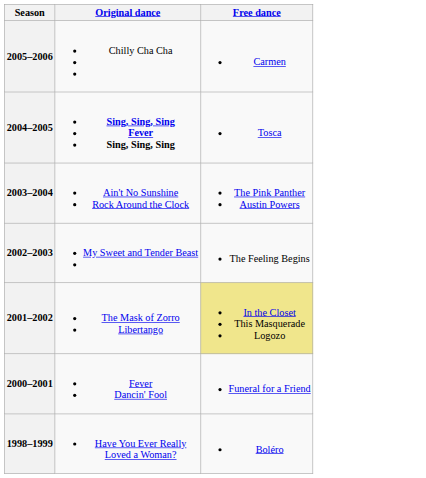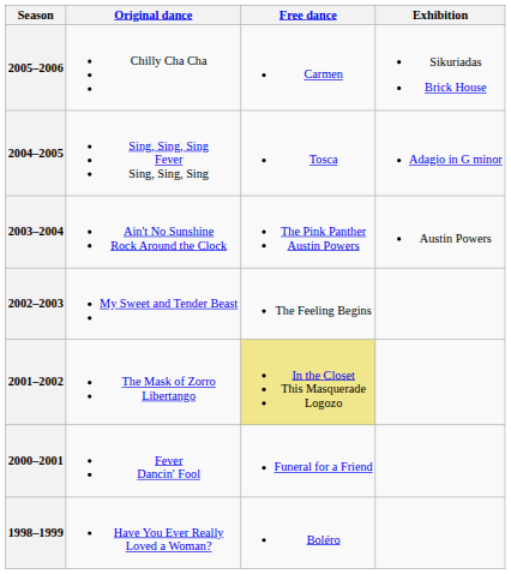+ column: Exhibition | Sikuriadas Brick House | Adagio in G minor | Austin Powers
2004–2005 | Original dance: bold -> normal
